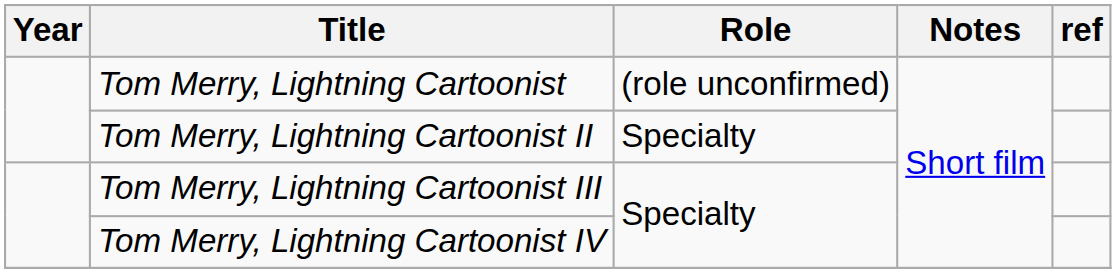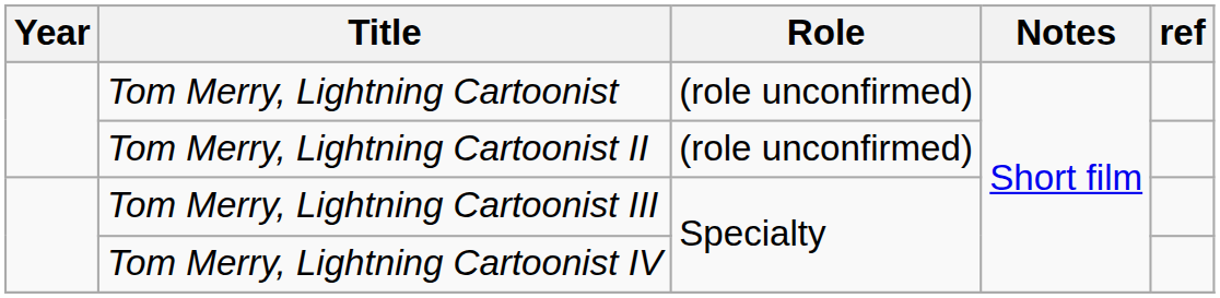Tom Merry, Lightning Cartoonist II | Role: Specialty -> (role unconfirmed)
